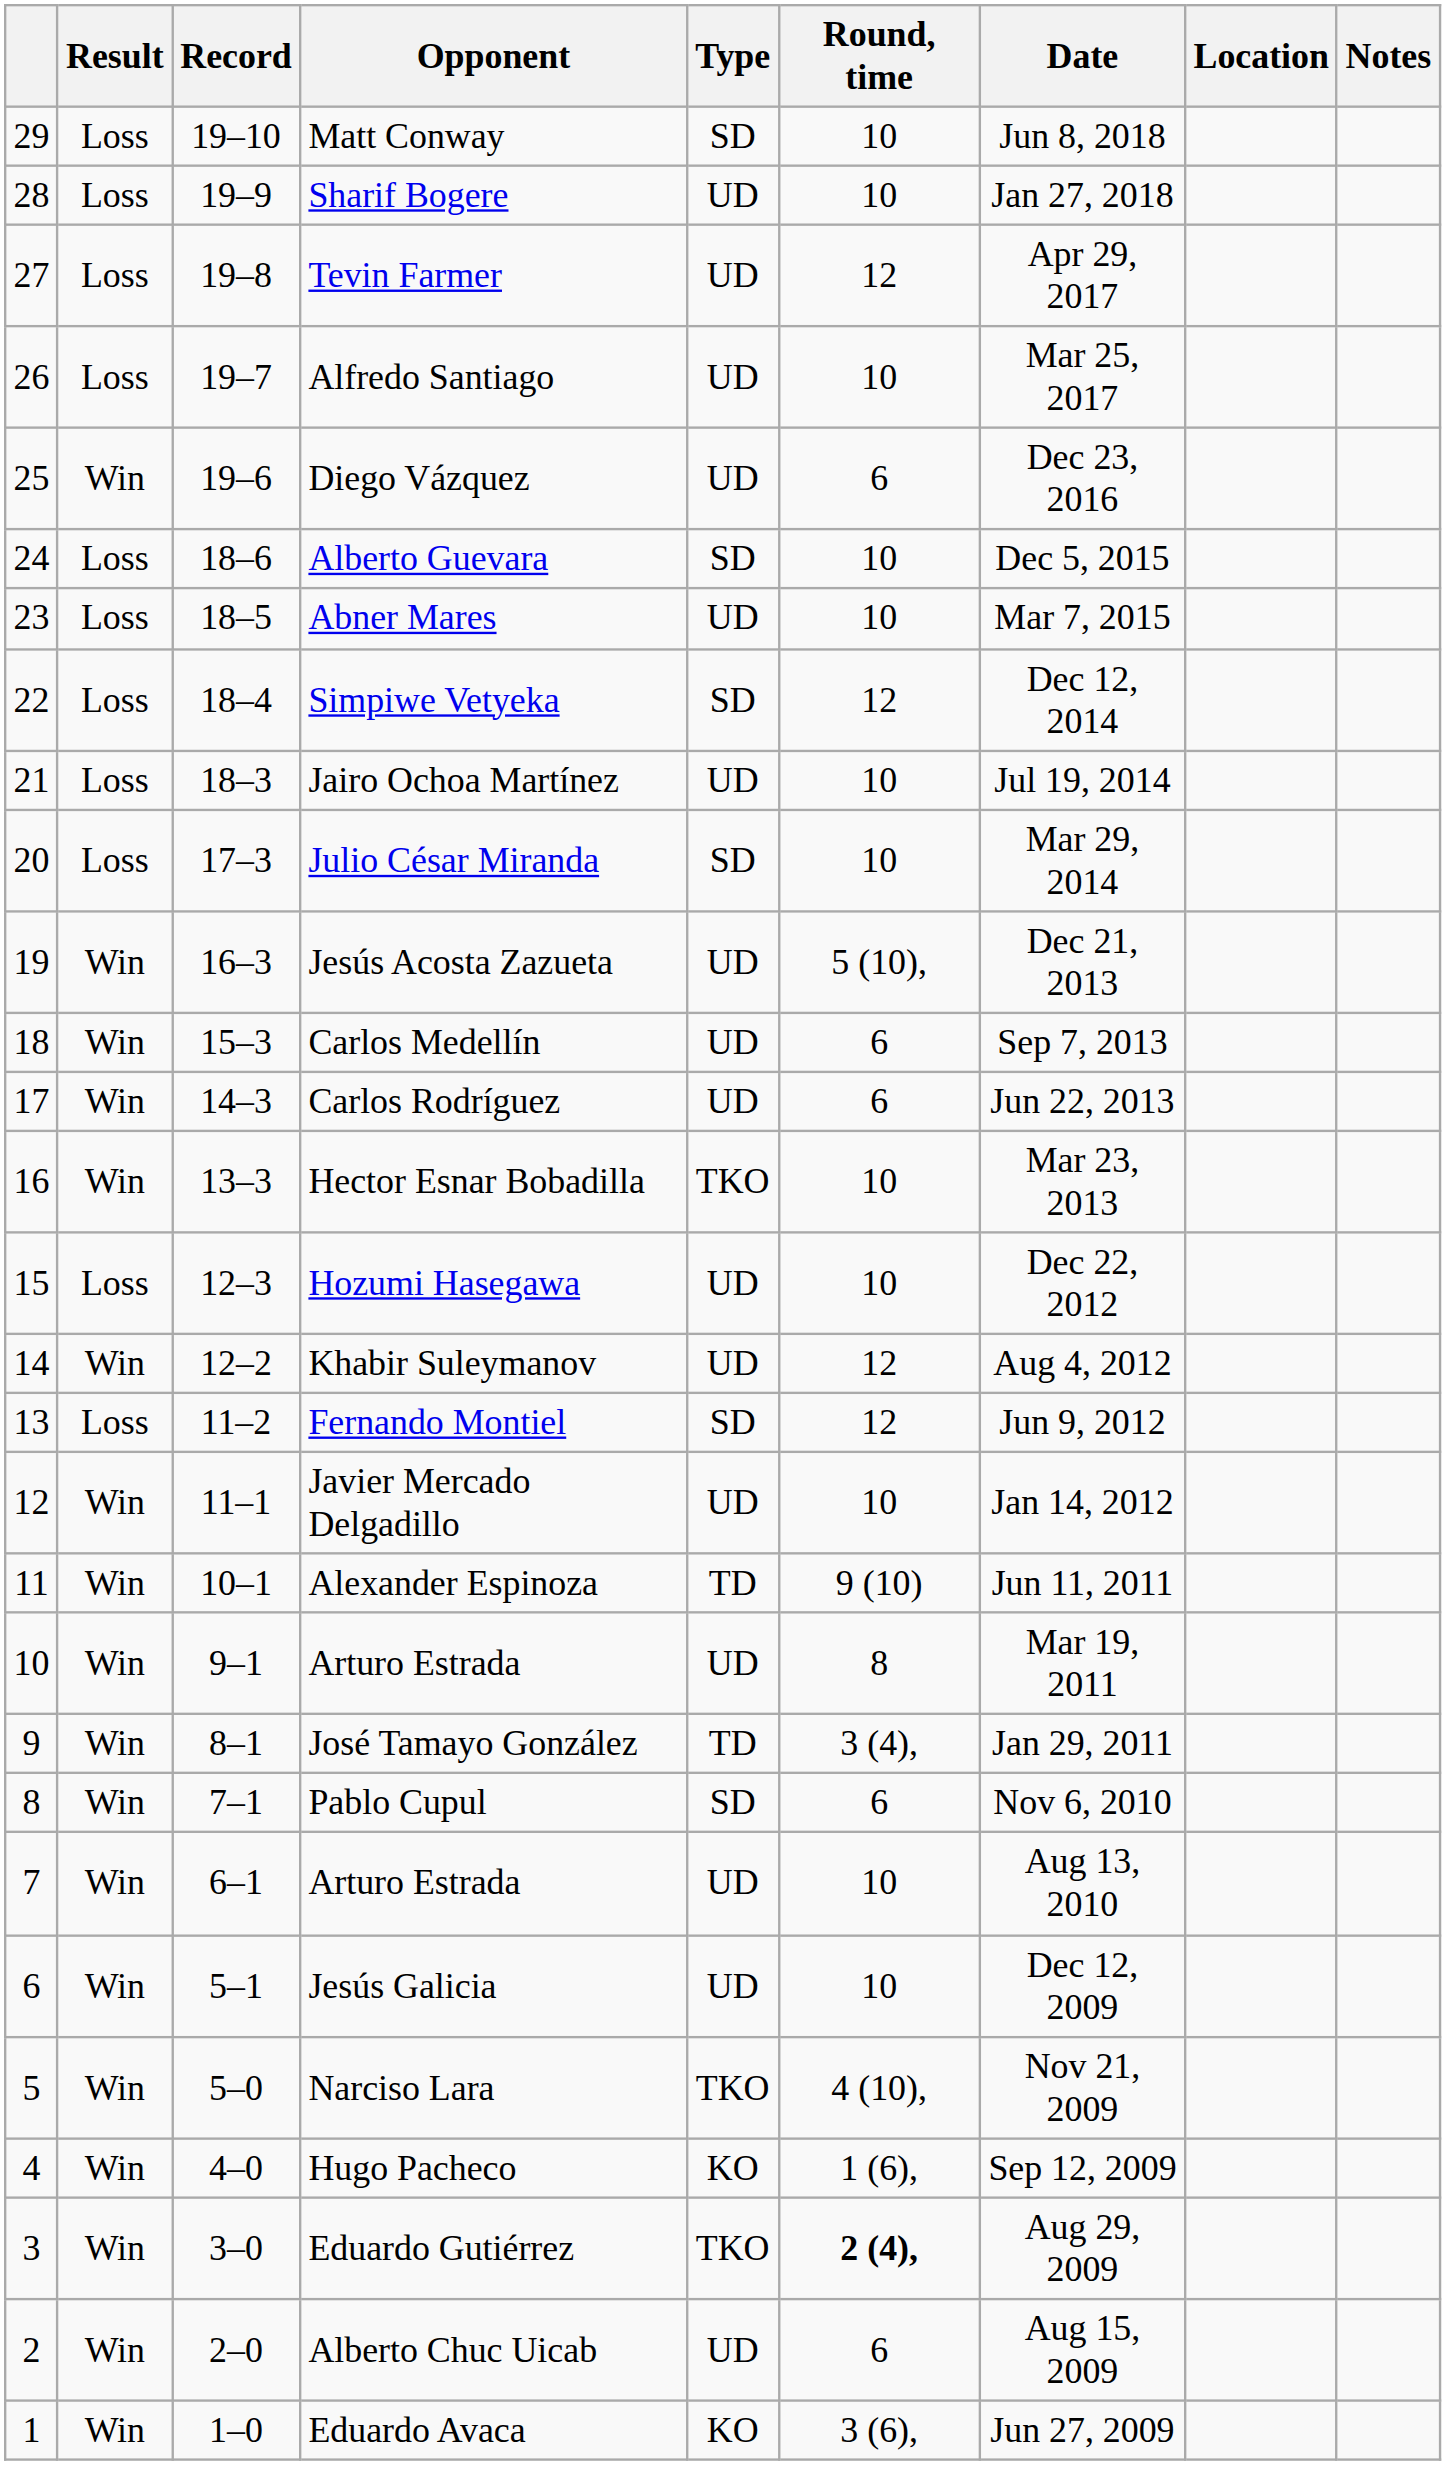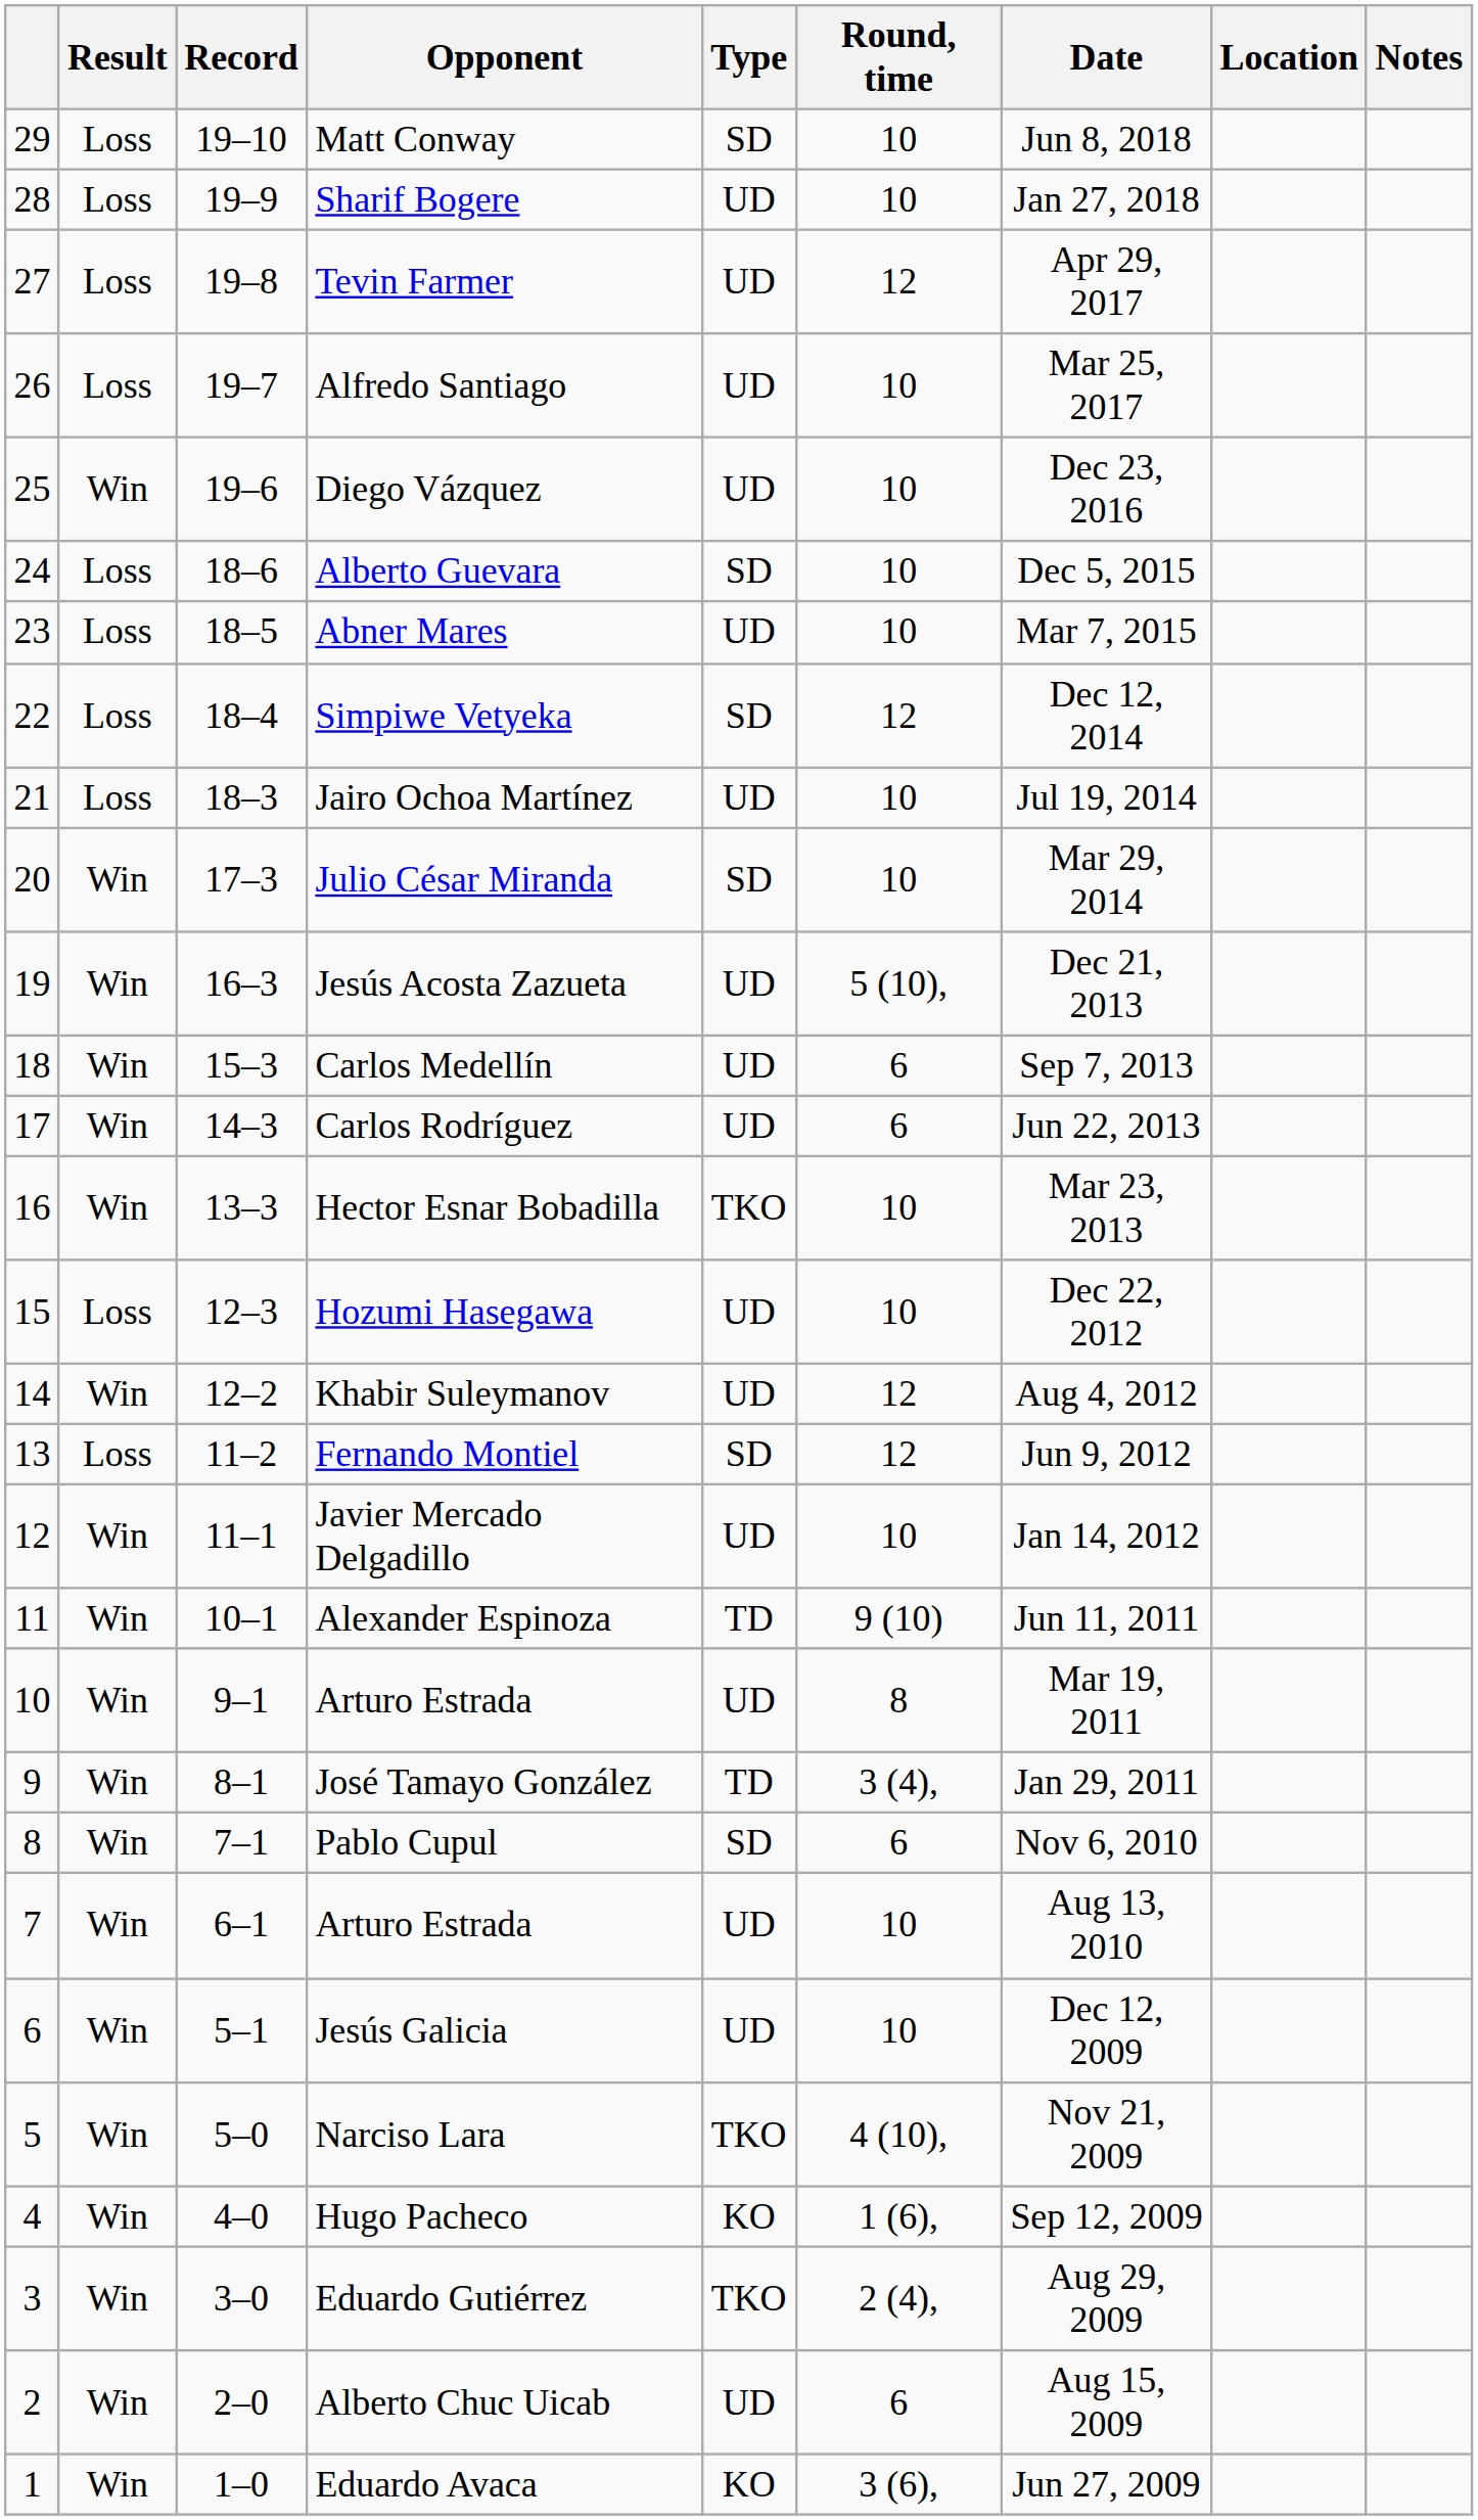Diego Vázquez | Round, time: 6 -> 10
Julio César Miranda | Result: Loss -> Win
Eduardo Gutiérrez | Round, time: bold -> normal
